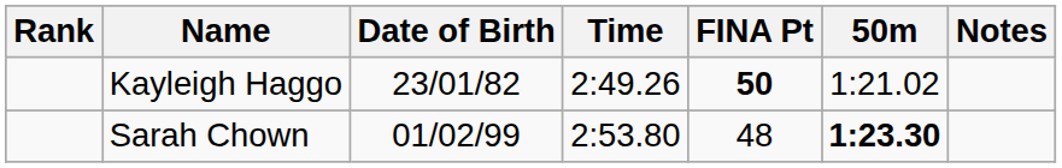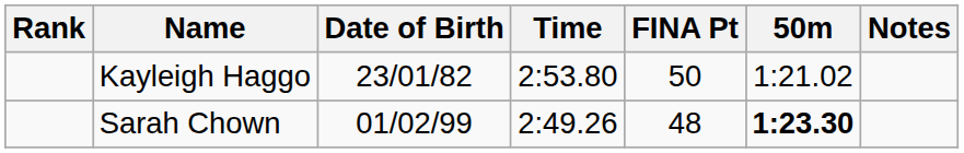Kayleigh Haggo | Time: 2:49.26 -> 2:53.80
Kayleigh Haggo | FINA Pt: bold -> normal
Sarah Chown | Time: 2:53.80 -> 2:49.26
